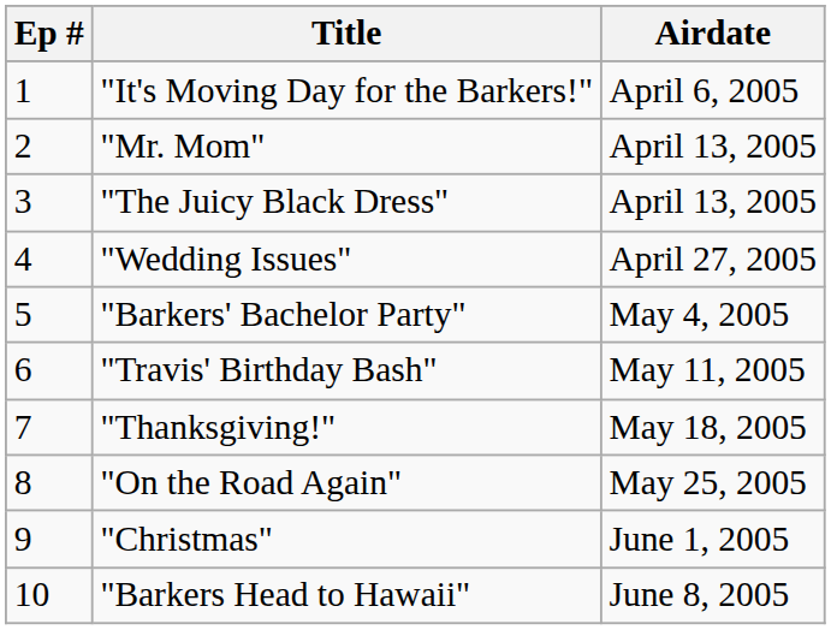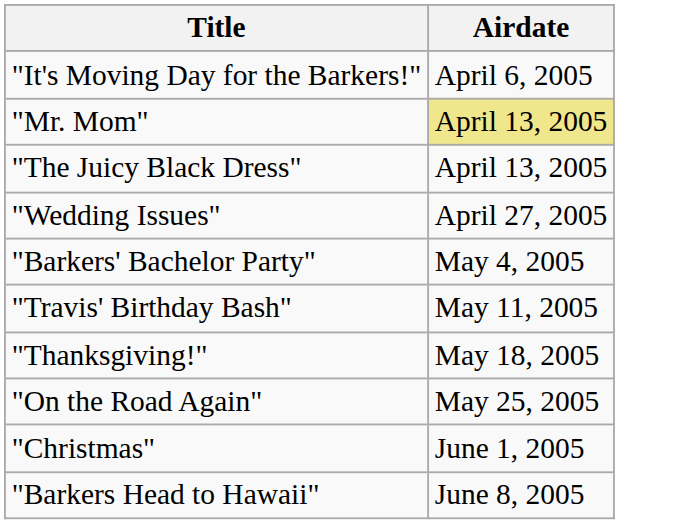- column: Ep # | 1 | 2 | 3 | 4 | 5 | 6 | 7 | 8 | 9 | 10
"Mr. Mom" | Airdate: no background -> khaki background
